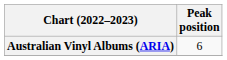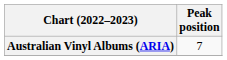Australian Vinyl Albums (ARIA) | Peak position: 6 -> 7
